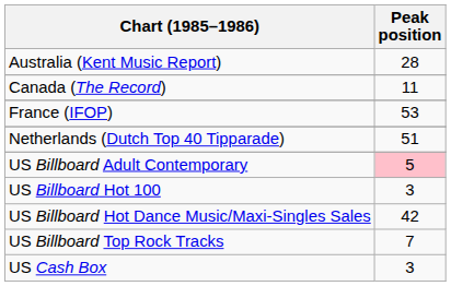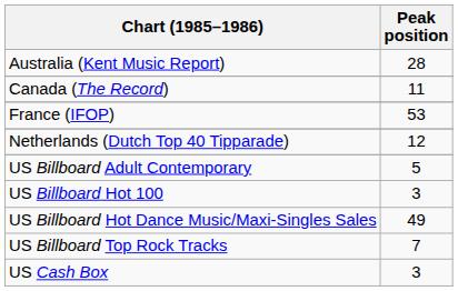Netherlands (Dutch Top 40 Tipparade) | Peak position: 51 -> 12
US Billboard Adult Contemporary | Peak position: pink background -> no background
US Billboard Hot Dance Music/Maxi-Singles Sales | Peak position: 42 -> 49
